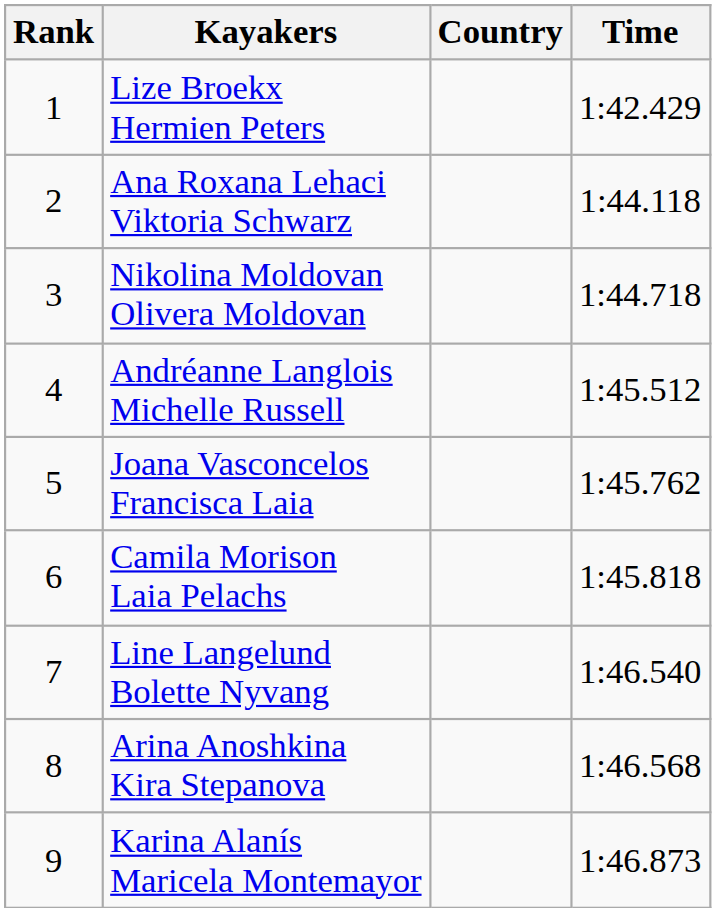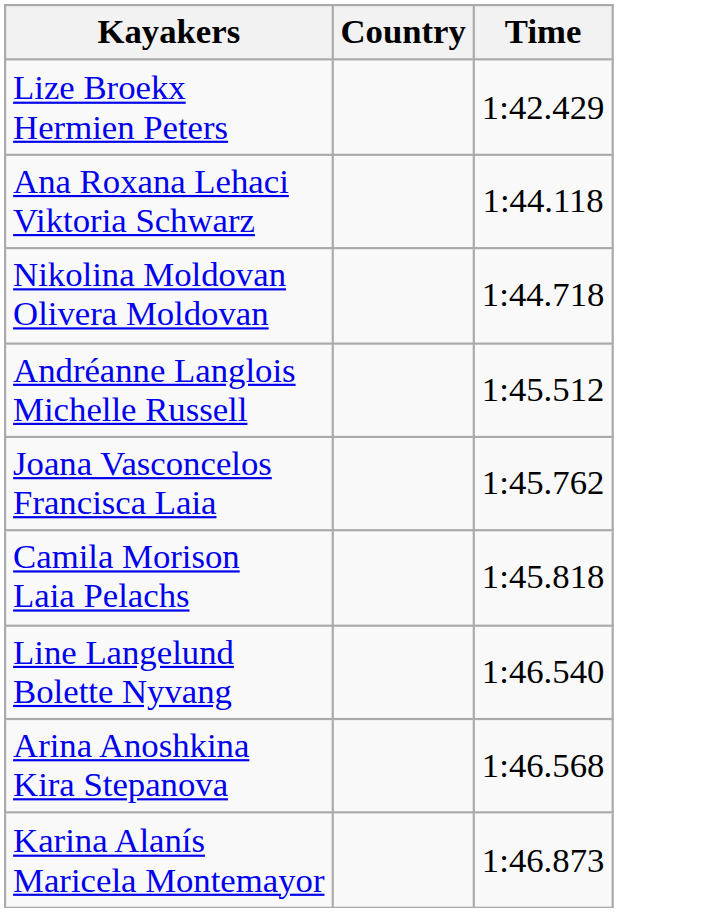- column: Rank | 1 | 2 | 3 | 4 | 5 | 6 | 7 | 8 | 9
